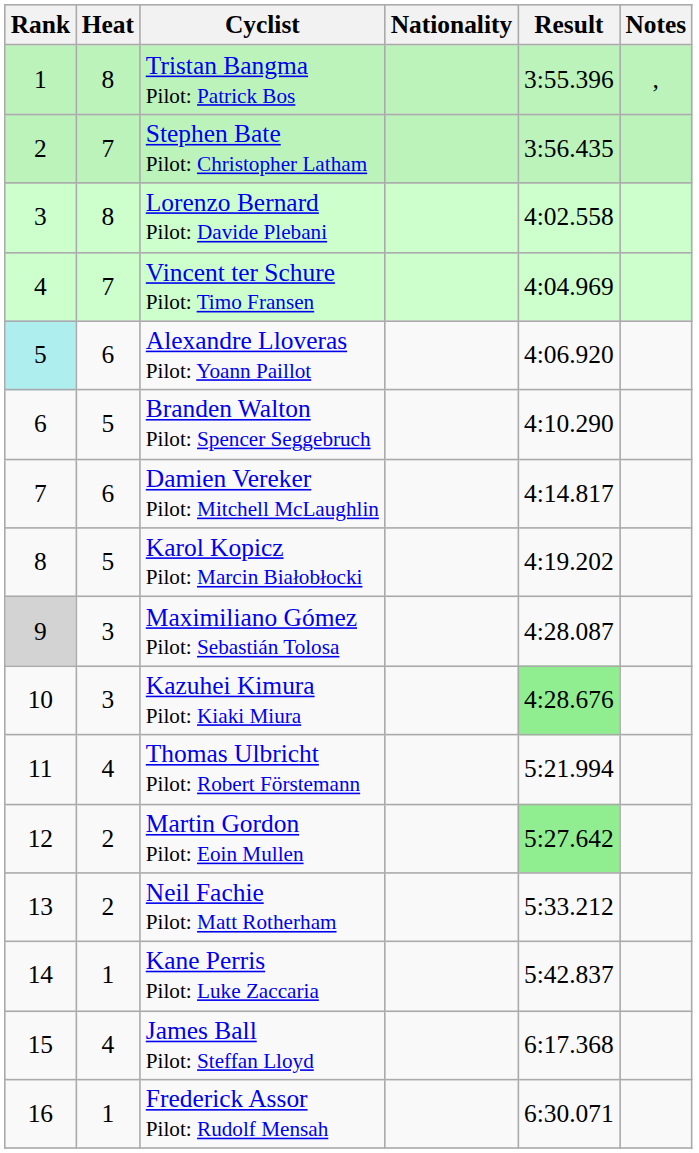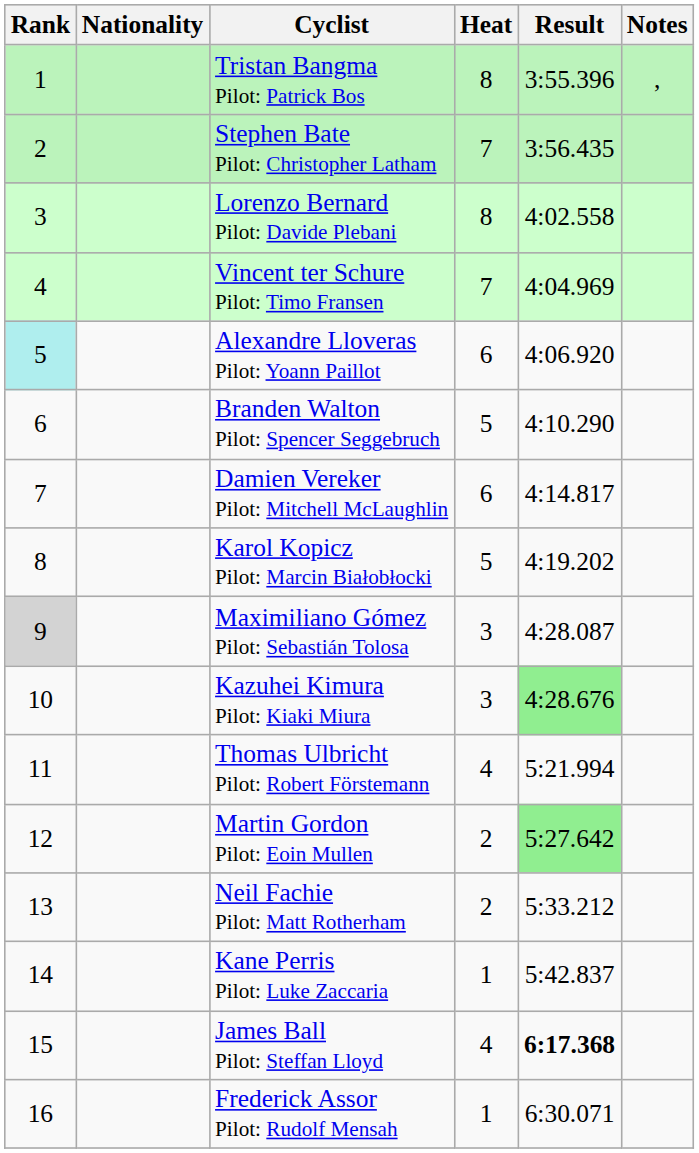columns swapped: Heat <-> Nationality
James Ball Pilot: Steffan Lloyd | Result: normal -> bold
